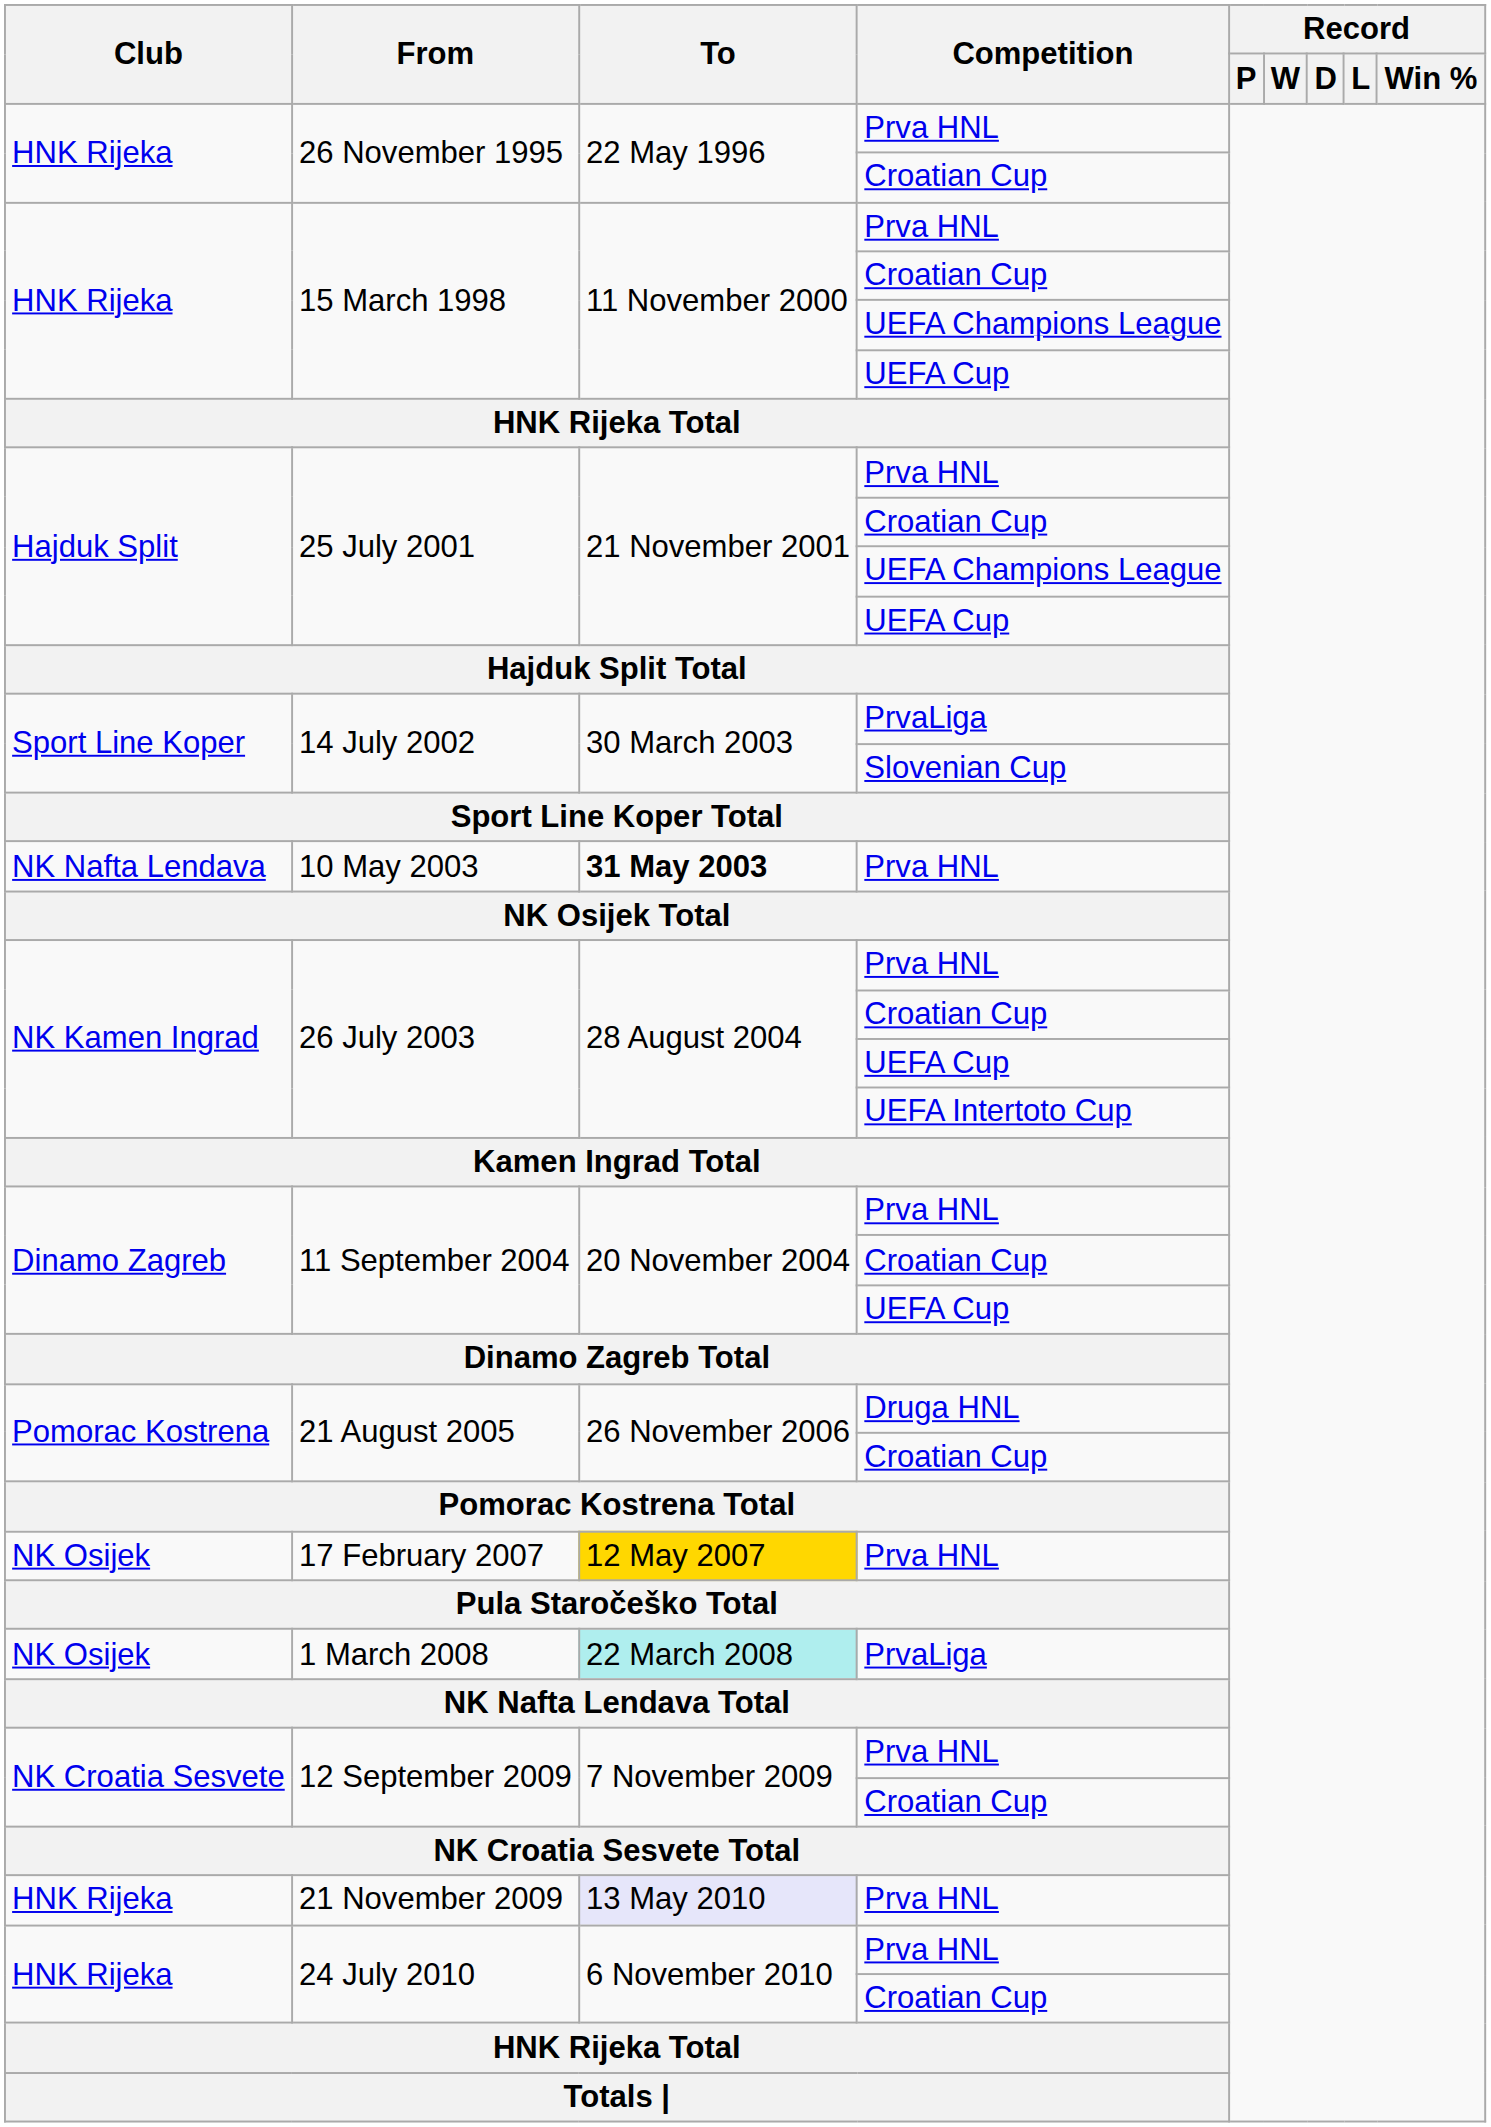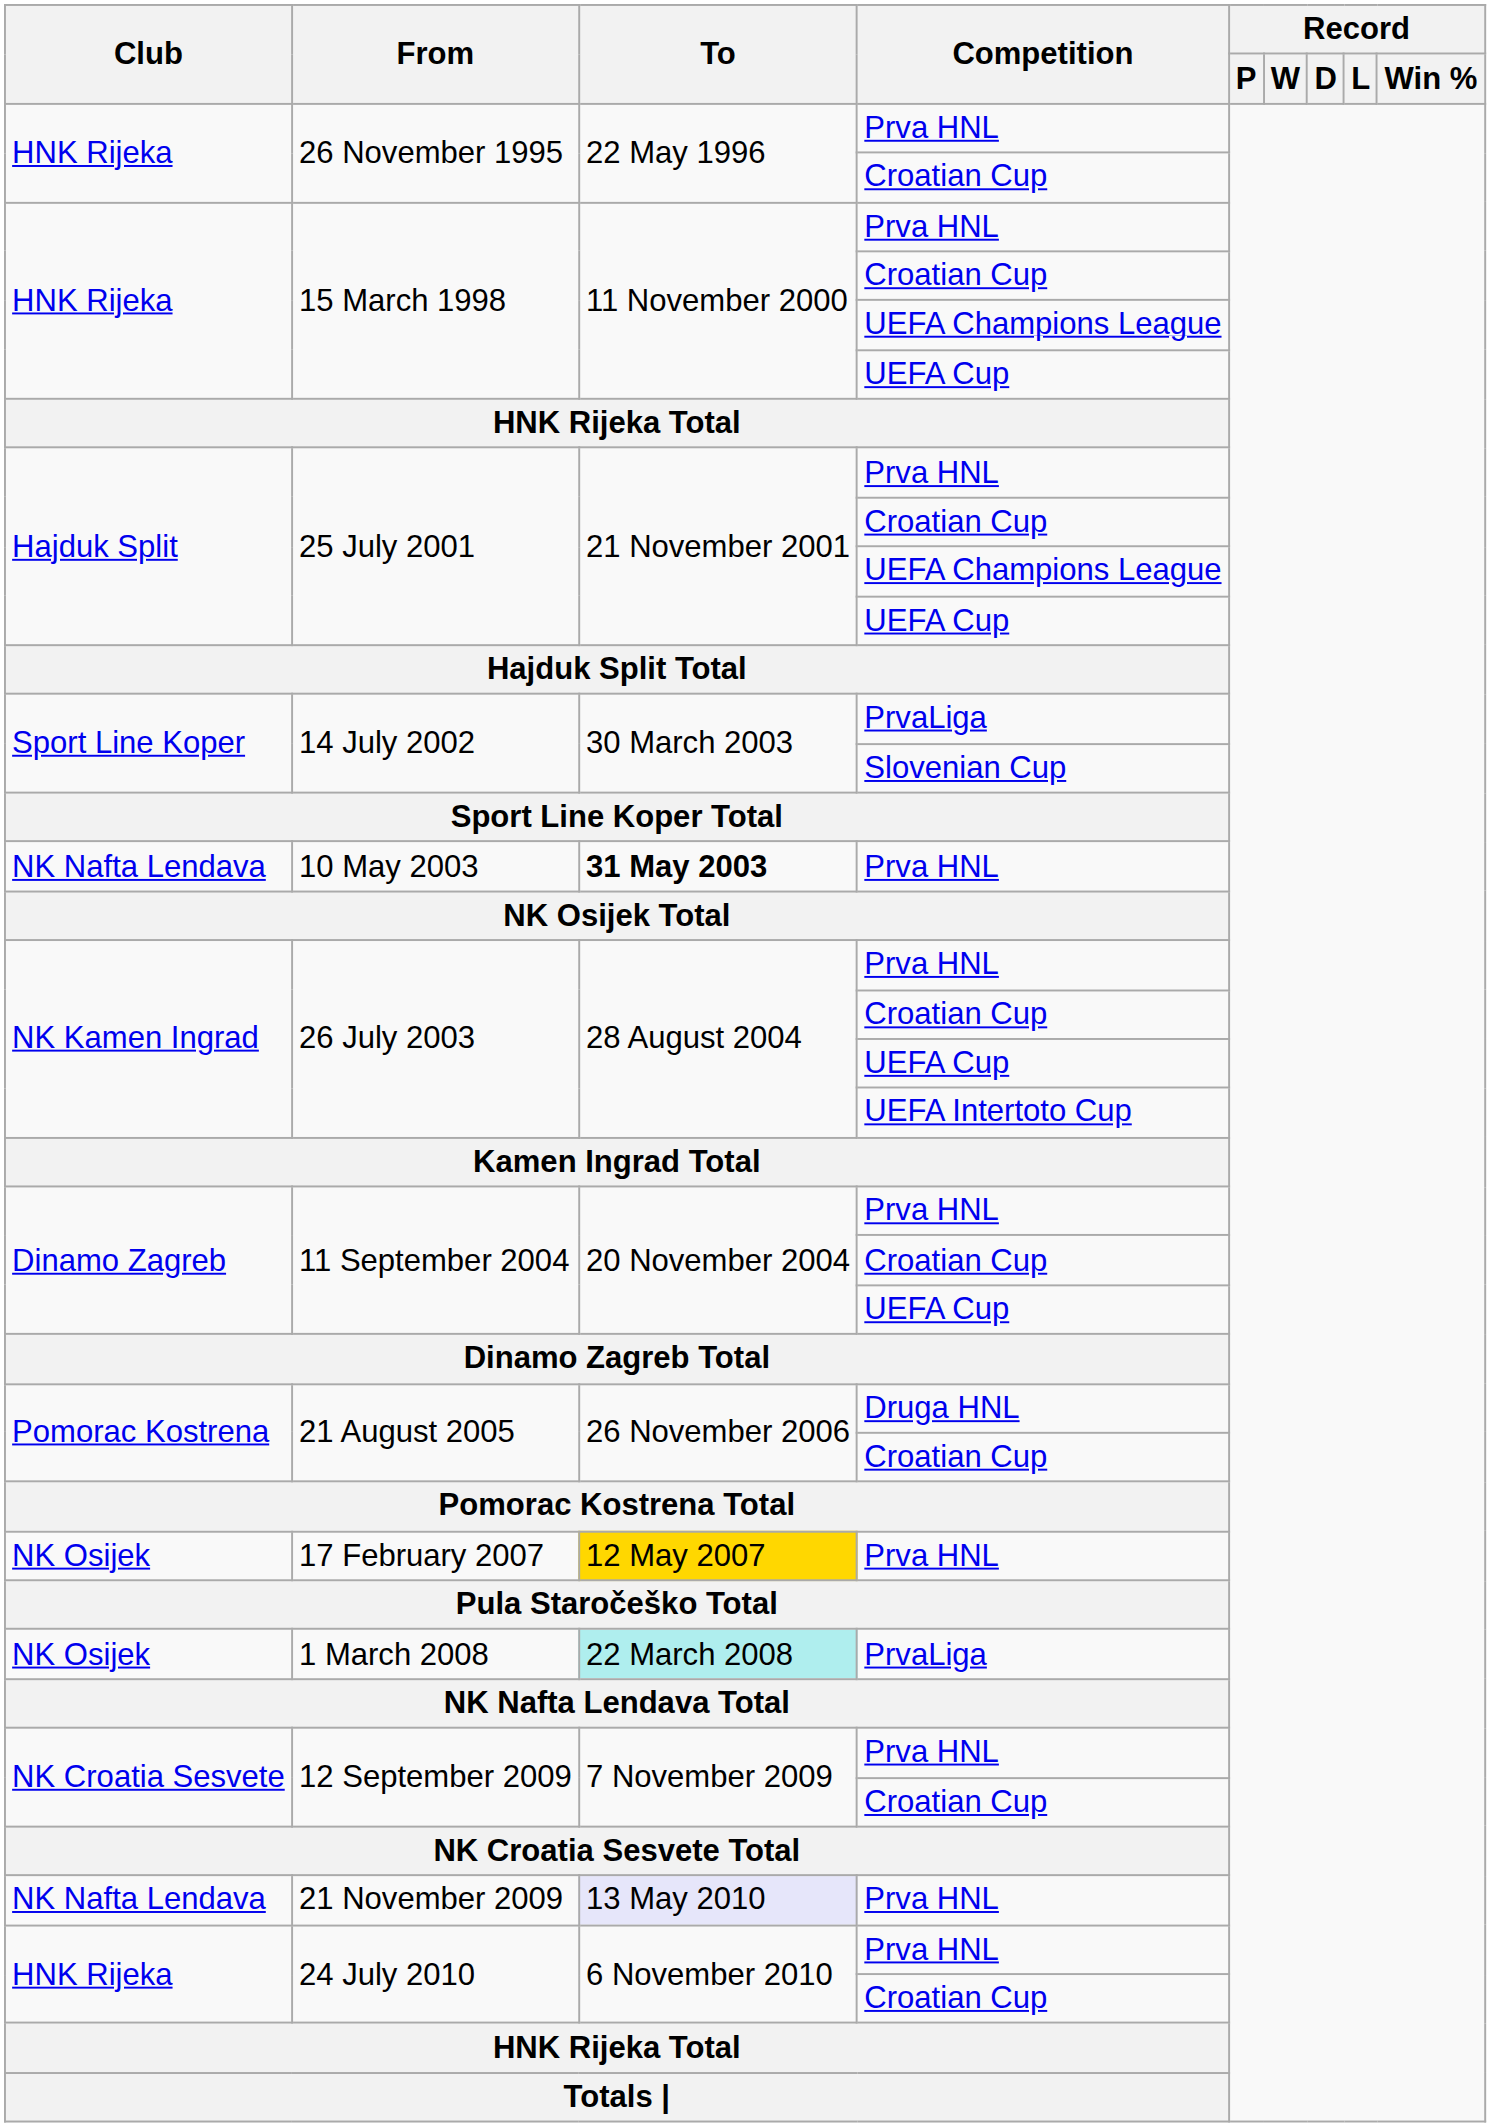21 November 2009 | Club: HNK Rijeka -> NK Nafta Lendava
